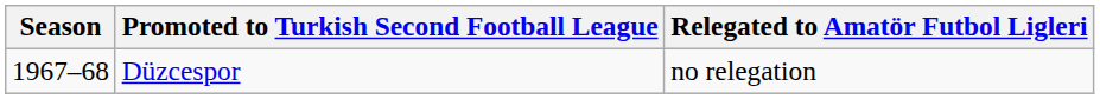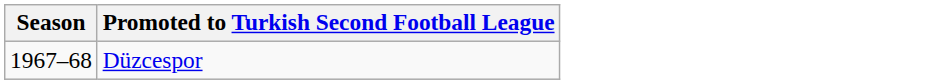- column: Relegated to Amatör Futbol Ligleri | no relegation
